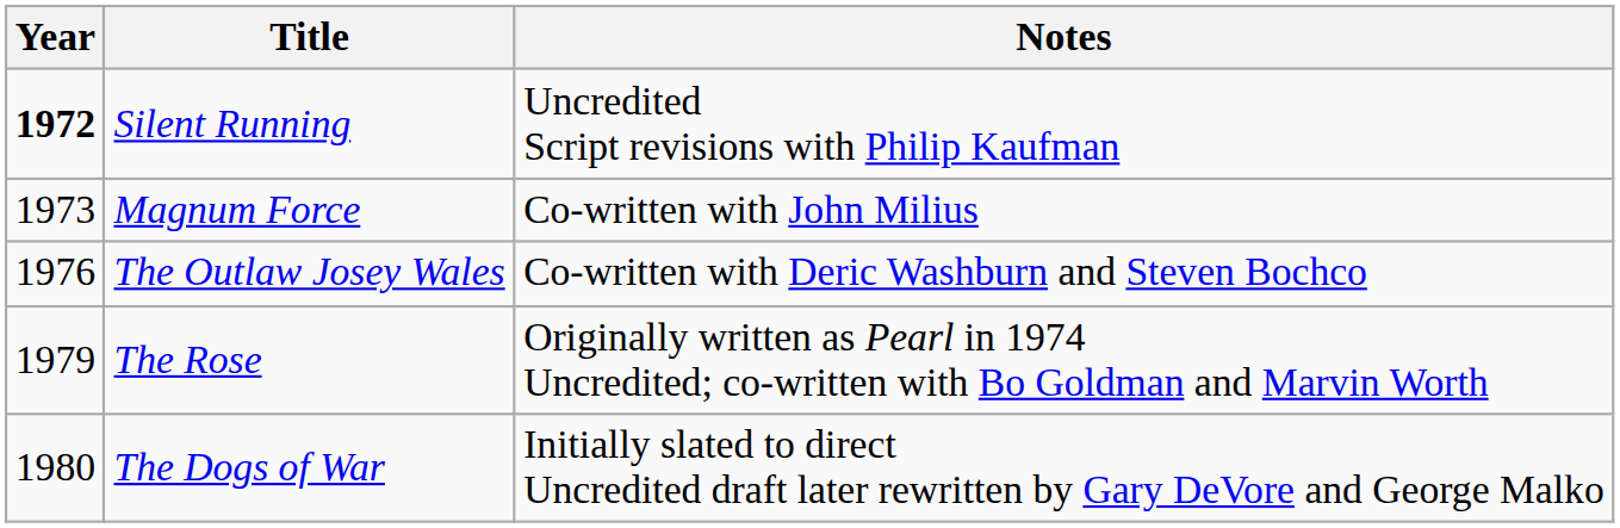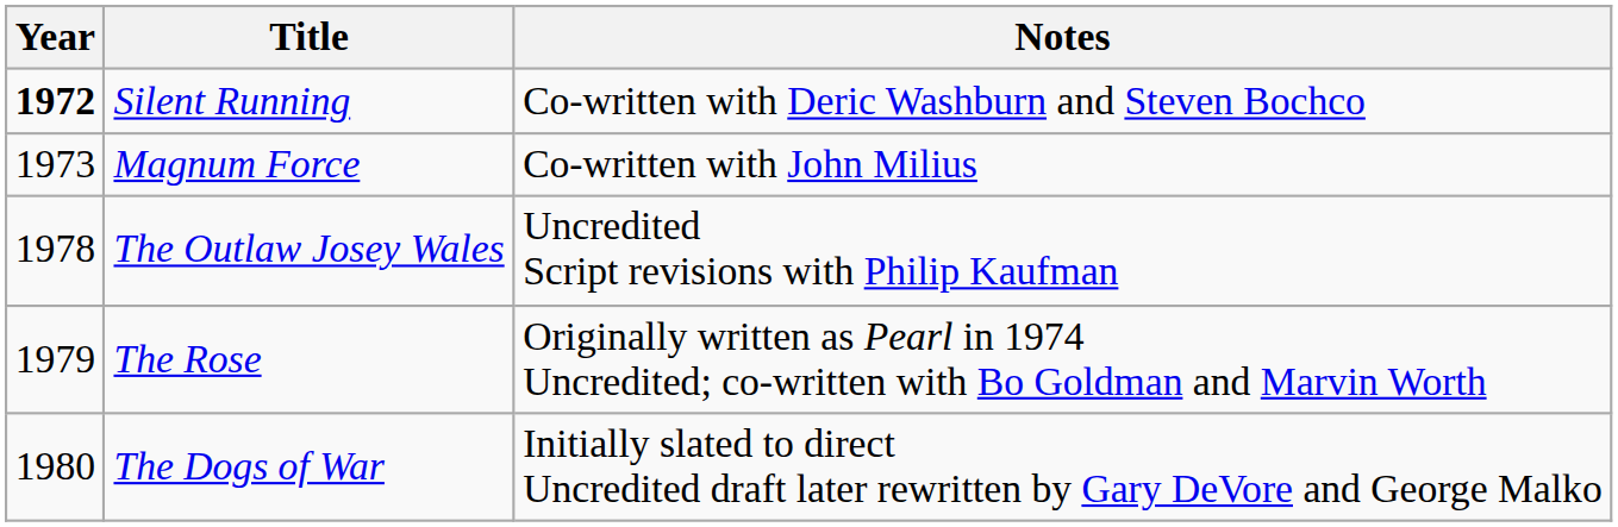Silent Running | Notes: Uncredited Script revisions with Philip Kaufman -> Co-written with Deric Washburn and Steven Bochco
The Outlaw Josey Wales | Year: 1976 -> 1978
The Outlaw Josey Wales | Notes: Co-written with Deric Washburn and Steven Bochco -> Uncredited Script revisions with Philip Kaufman
